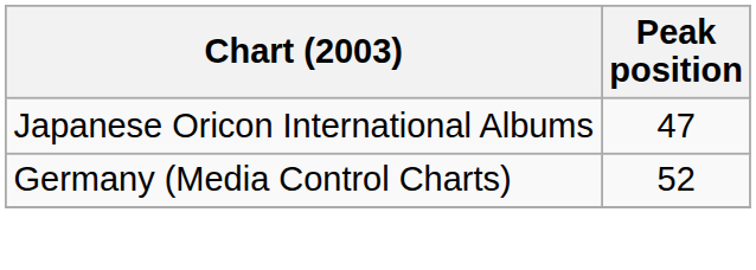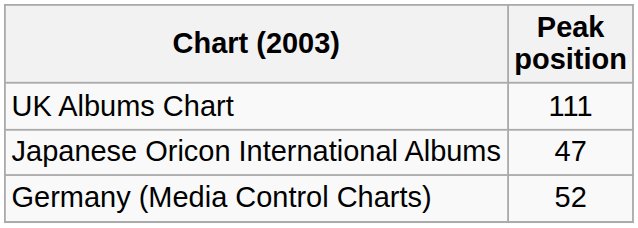+ row: UK Albums Chart | 111
